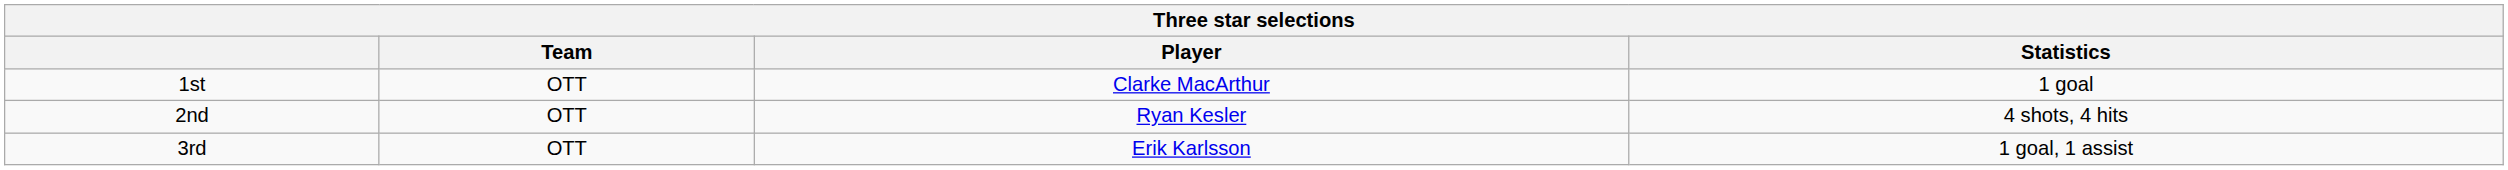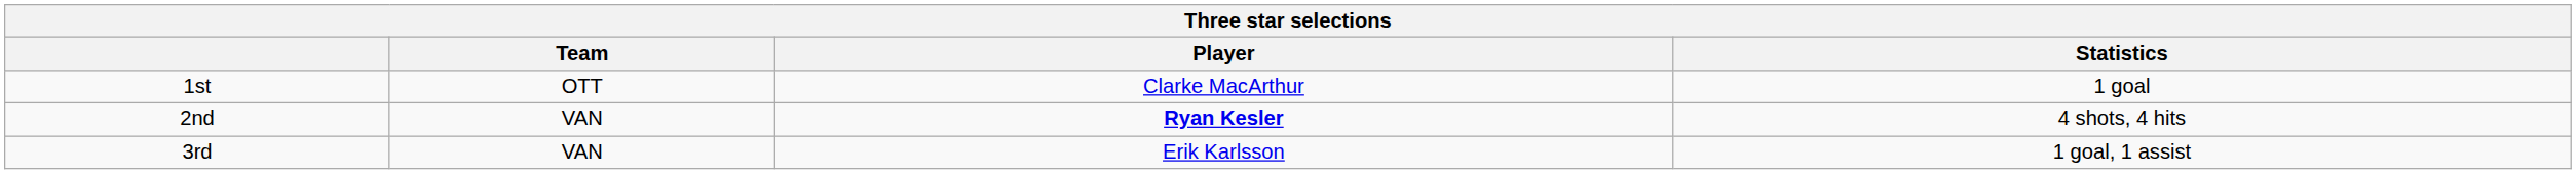2nd | Team: OTT -> VAN
2nd | Player: normal -> bold
3rd | Team: OTT -> VAN
